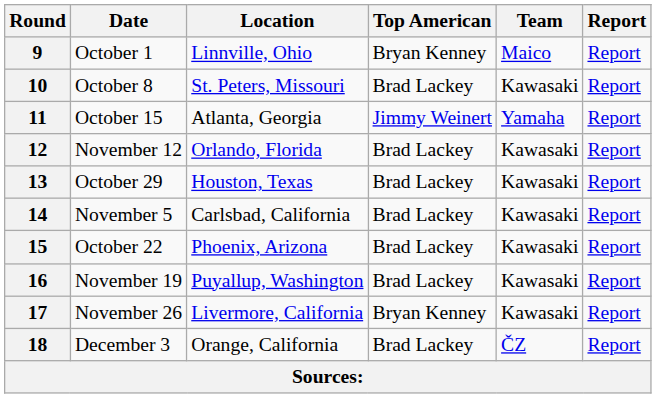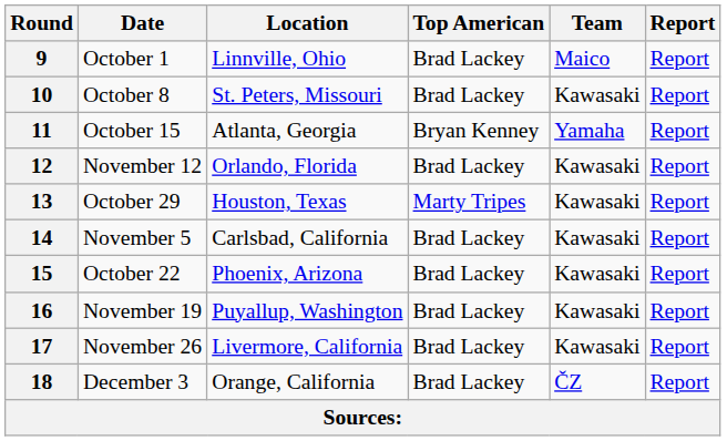9 | Top American: Bryan Kenney -> Brad Lackey
11 | Top American: Jimmy Weinert -> Bryan Kenney
13 | Top American: Brad Lackey -> Marty Tripes
17 | Top American: Bryan Kenney -> Brad Lackey
